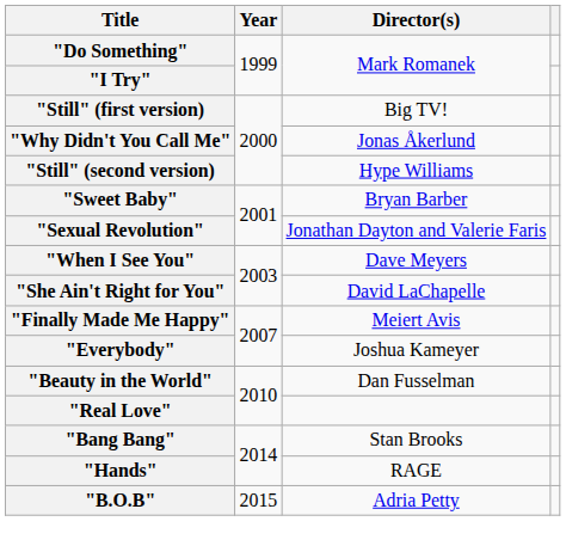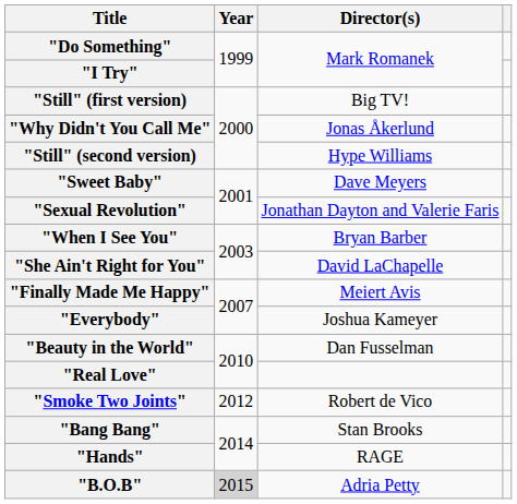"Sweet Baby" | Director(s): Bryan Barber -> Dave Meyers
"When I See You" | Director(s): Dave Meyers -> Bryan Barber
+ row: "Smoke Two Joints" | 2012 | Robert de Vico
"B.O.B" | Year: no background -> lightgrey background
